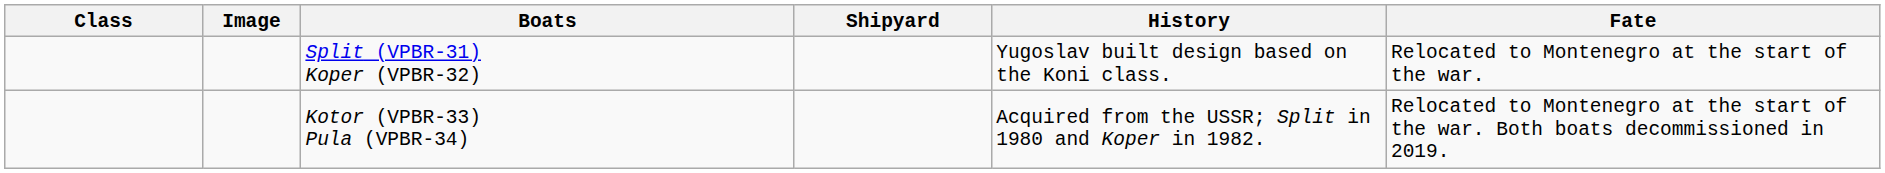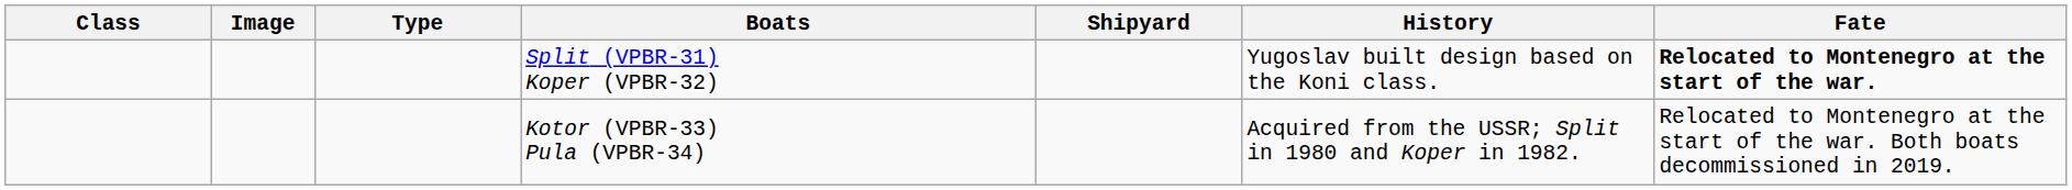+ column: Type
Split (VPBR-31) Koper (VPBR-32) | Fate: normal -> bold
